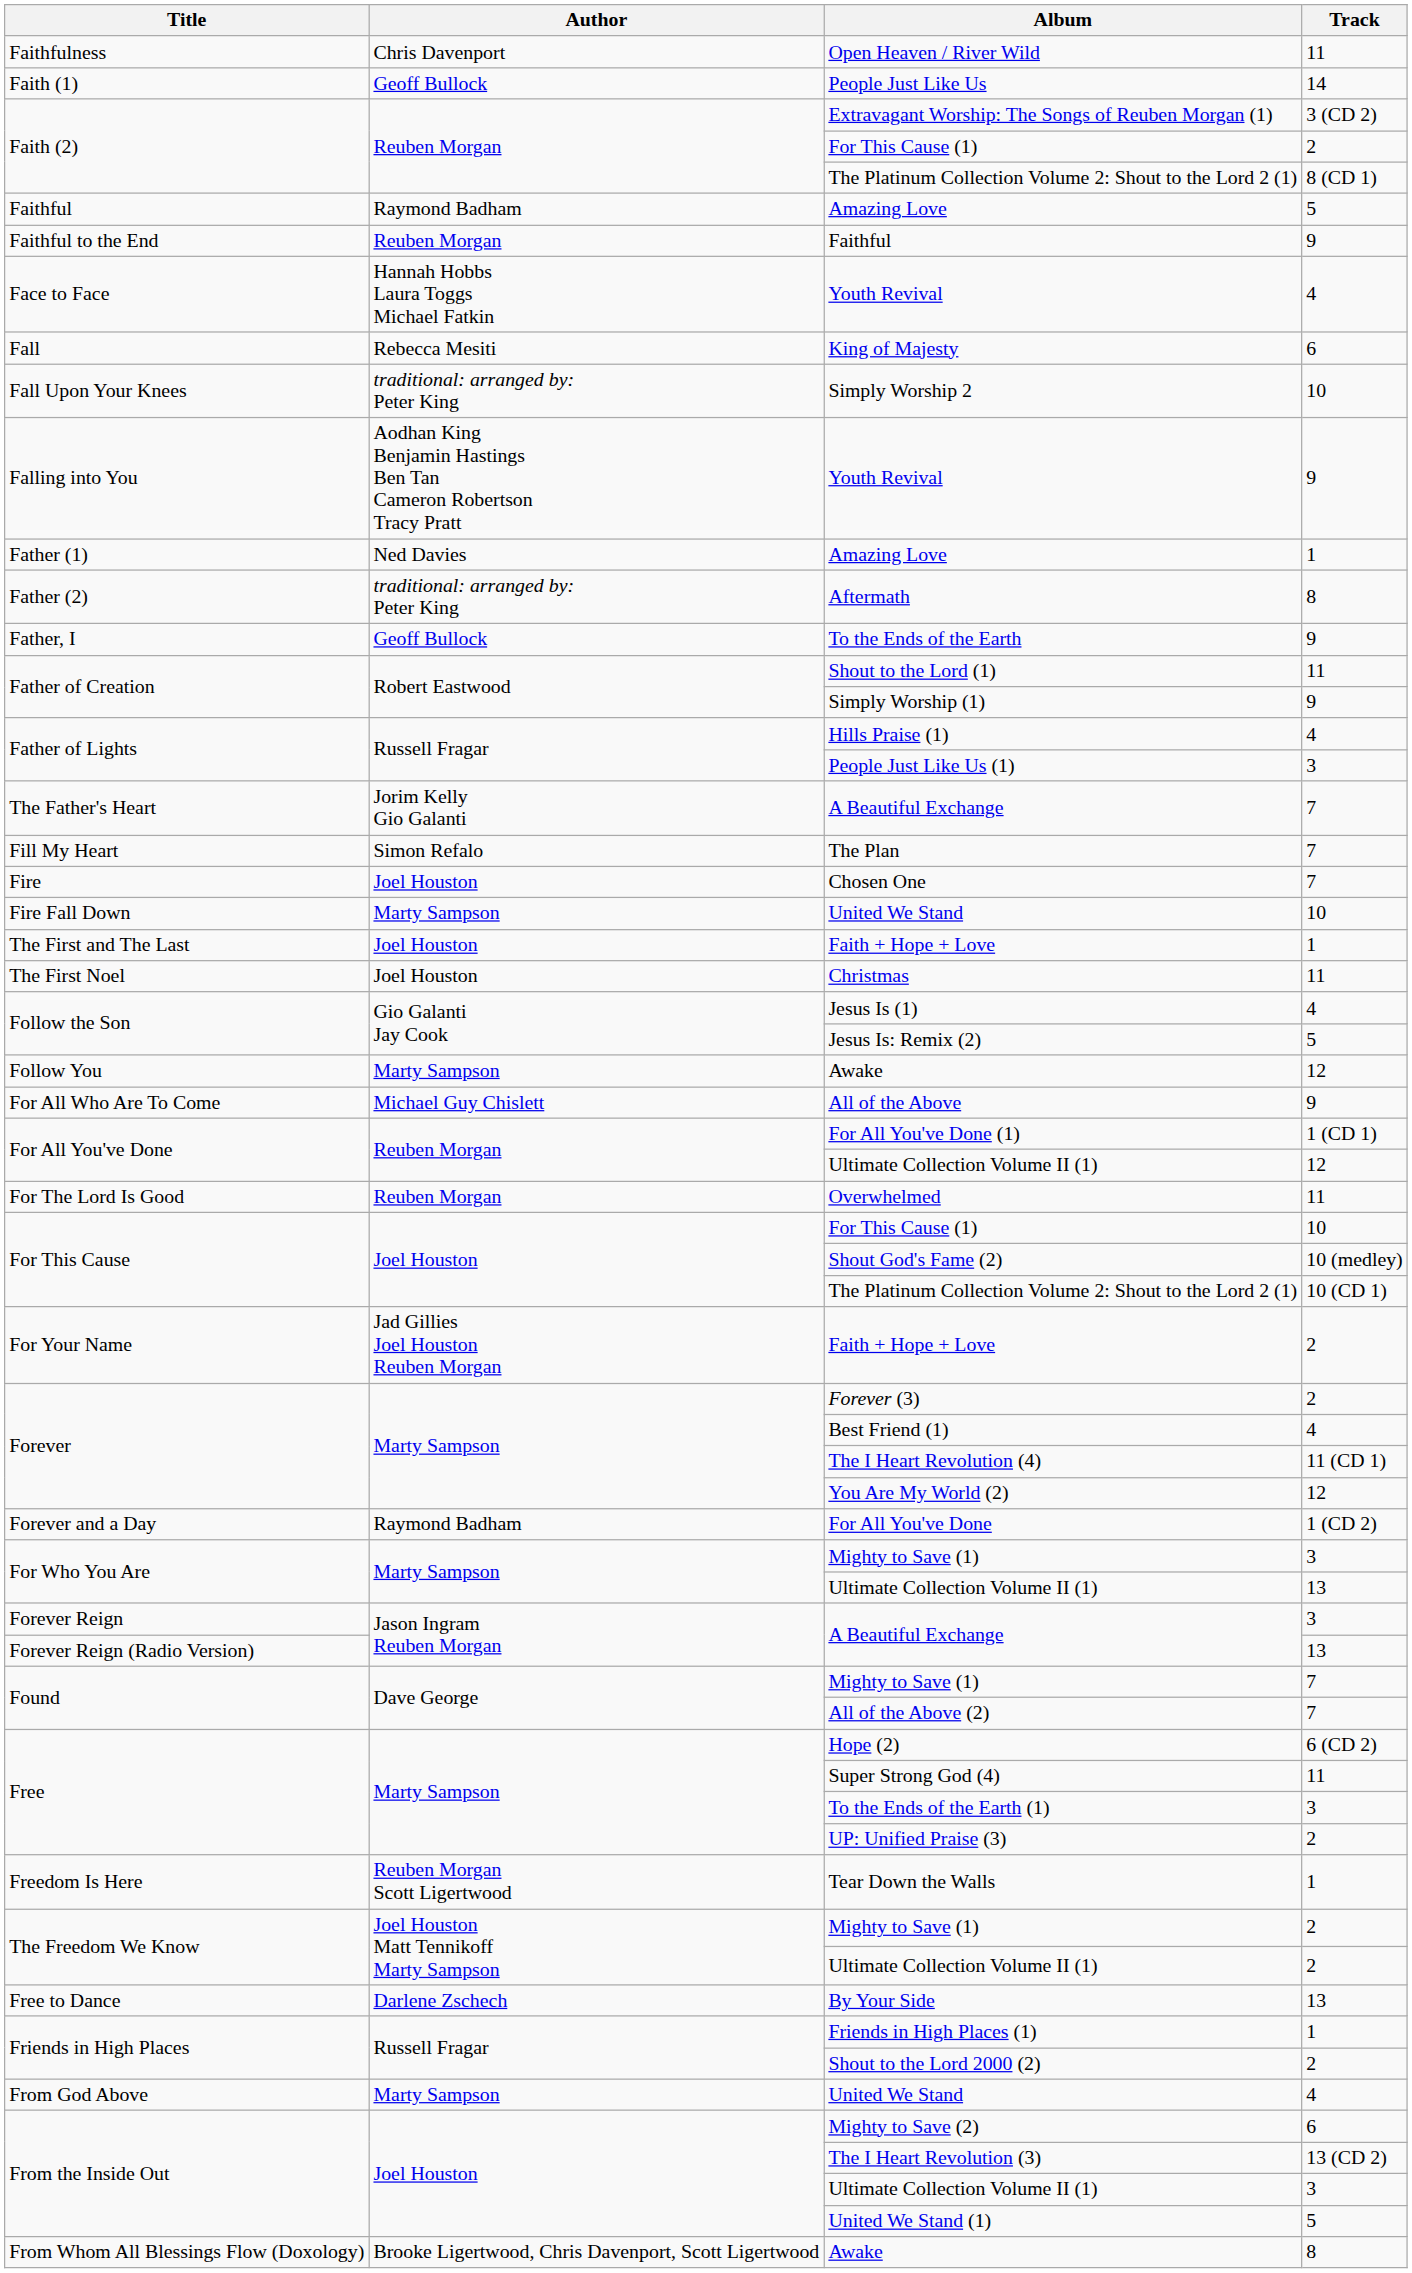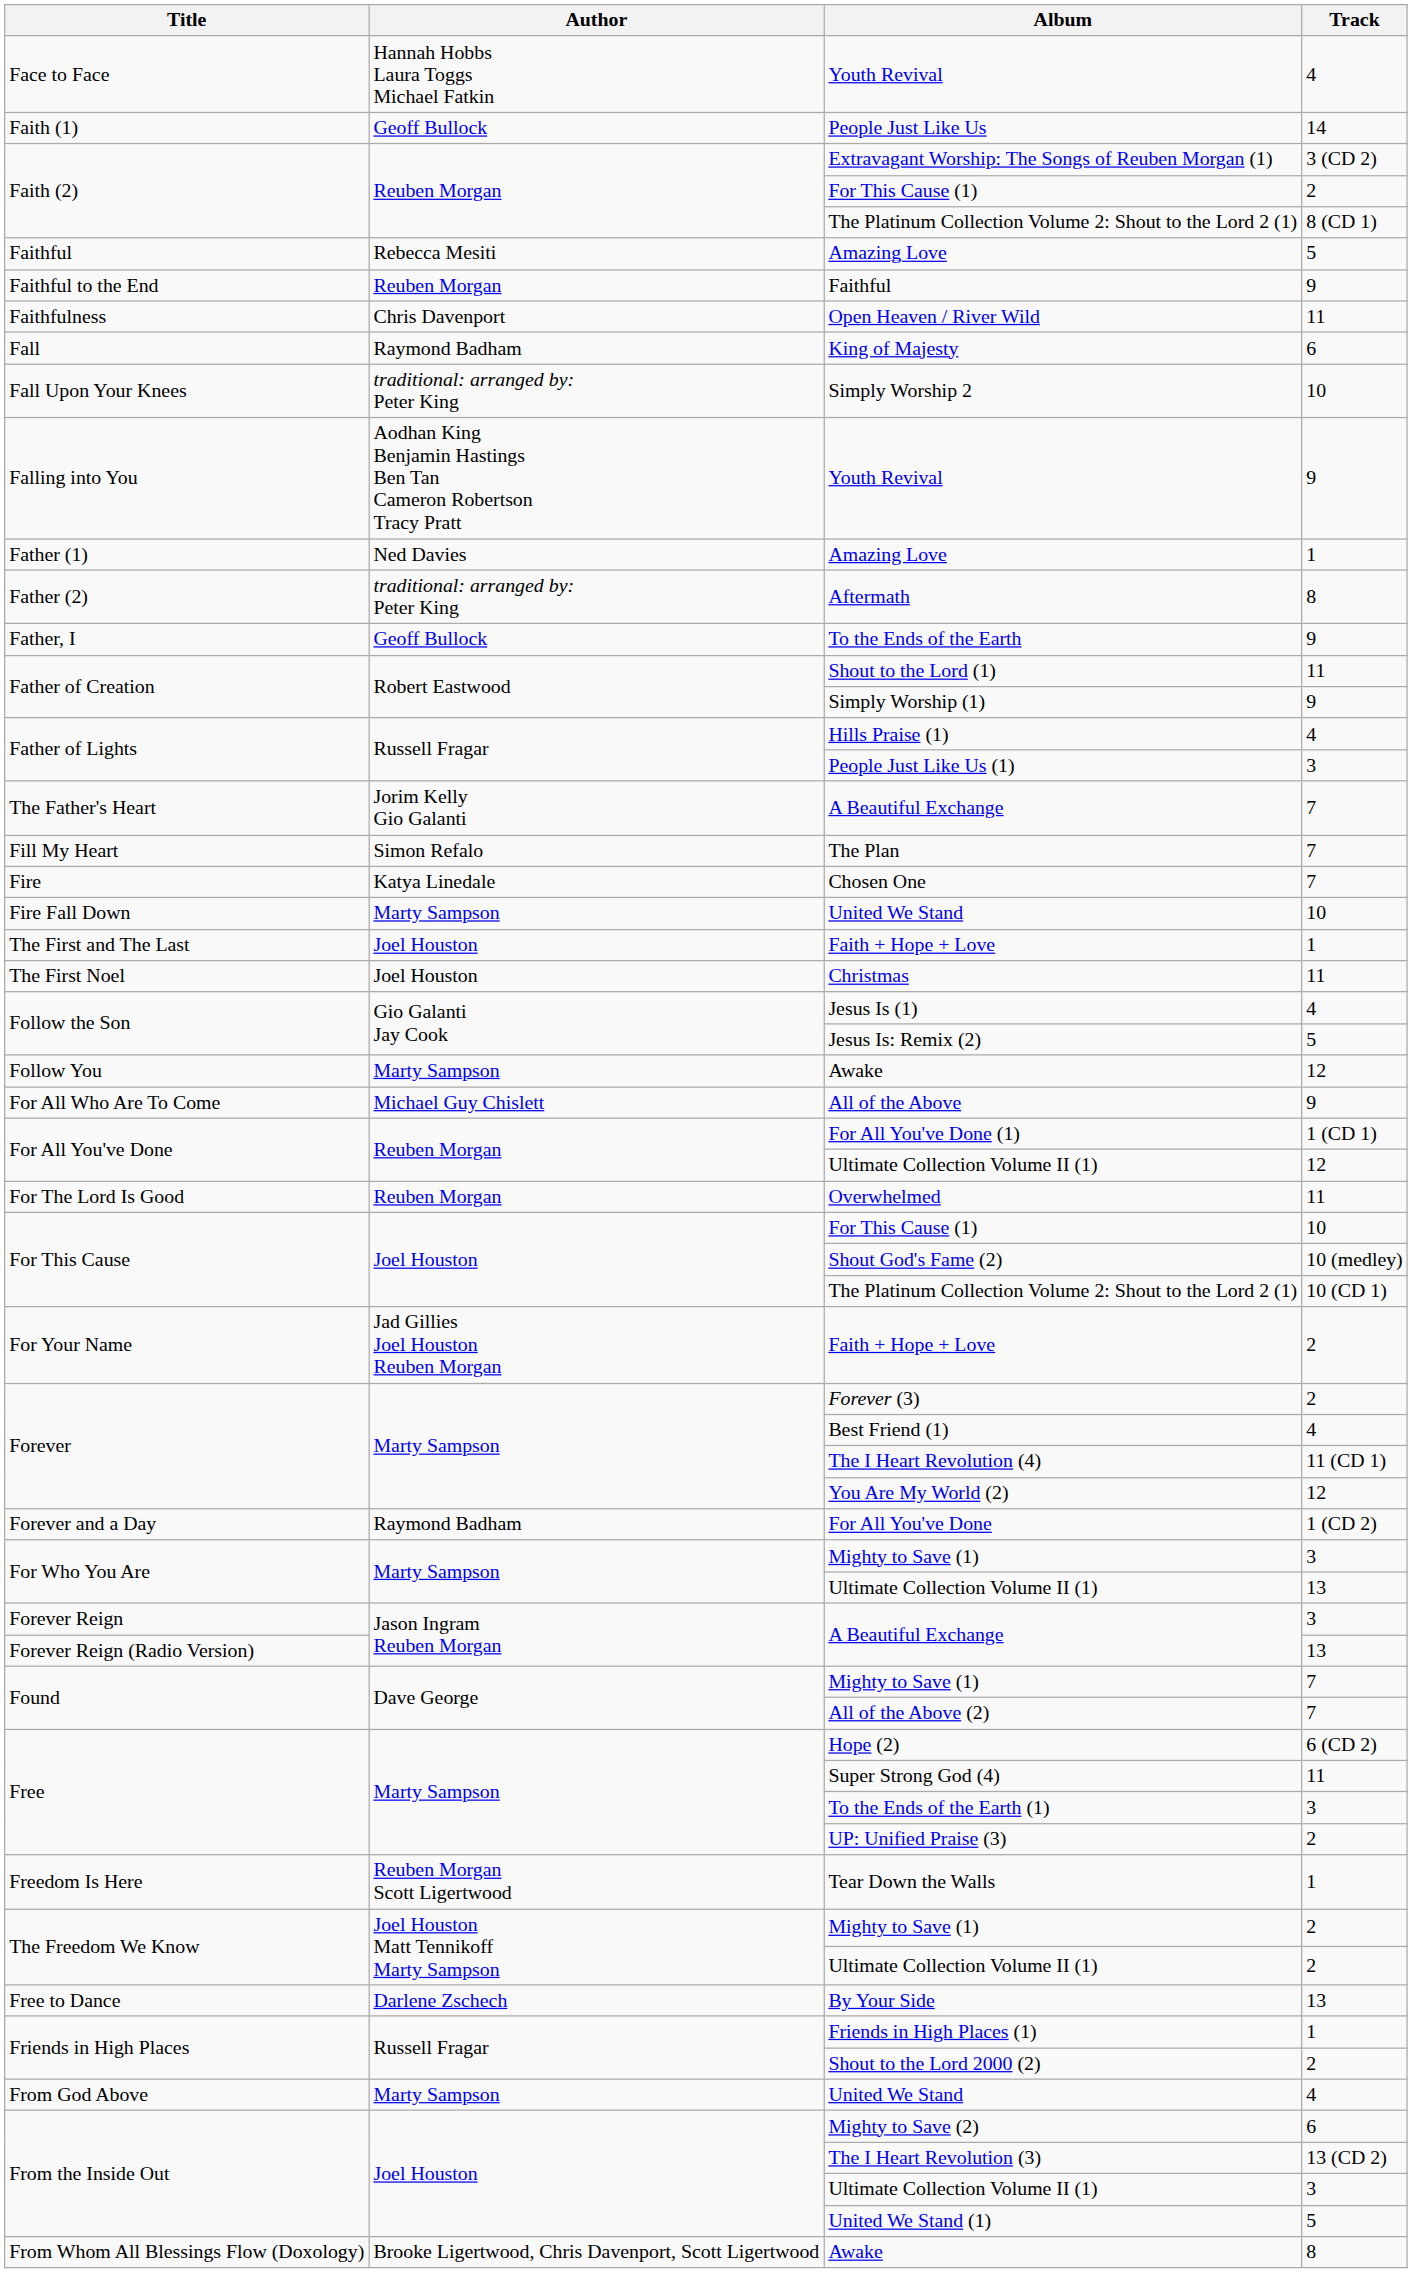rows swapped: Face to Face / Youth Revival <-> Open Heaven / River Wild
Faithful / Amazing Love | Author: Raymond Badham -> Rebecca Mesiti
King of Majesty | Author: Rebecca Mesiti -> Raymond Badham
Chosen One | Author: Joel Houston -> Katya Linedale
